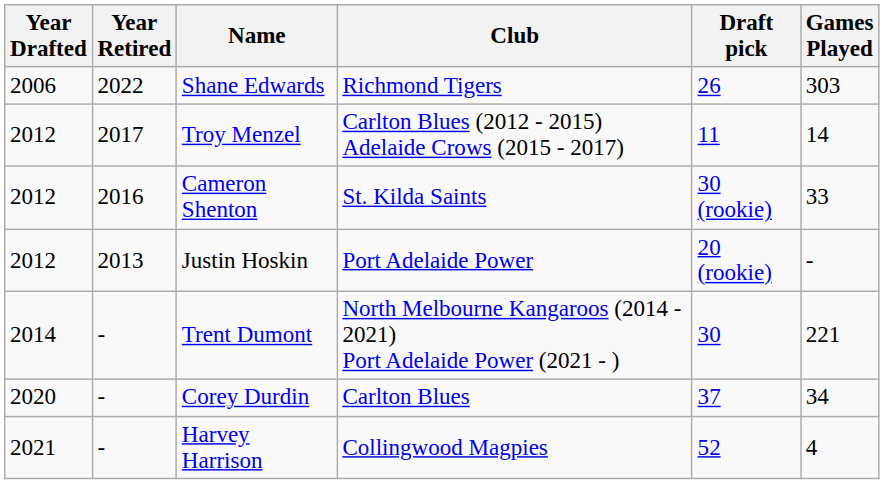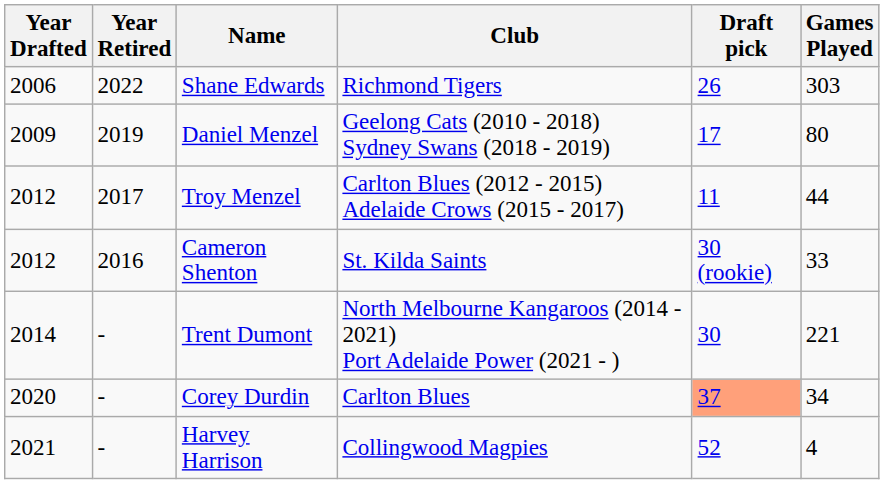+ row: 2009 | 2019 | Daniel Menzel | Geelong Cats (2010 - 2018) Sydney Swans (2018 - 2019) | 17 | 80
Troy Menzel | Games Played: 14 -> 44
- row: 2012 | 2013 | Justin Hoskin | Port Adelaide Power | 20 (rookie) | -
Corey Durdin | Draft pick: no background -> lightsalmon background
